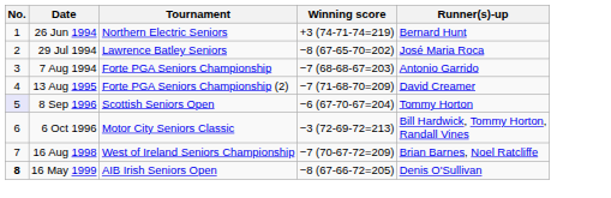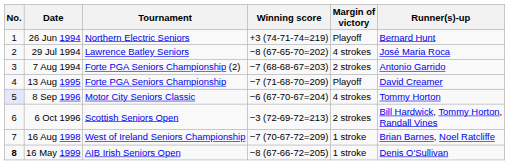+ column: Margin of victory | Playoff | 4 strokes | 2 strokes | Playoff | 4 strokes | 2 strokes | 1 stroke | 1 stroke
7 Aug 1994 | Tournament: Forte PGA Seniors Championship -> Forte PGA Seniors Championship (2)
13 Aug 1995 | Tournament: Forte PGA Seniors Championship (2) -> Forte PGA Seniors Championship
8 Sep 1996 | Tournament: Scottish Seniors Open -> Motor City Seniors Classic
6 Oct 1996 | Tournament: Motor City Seniors Classic -> Scottish Seniors Open
